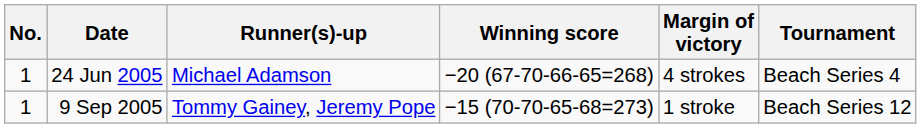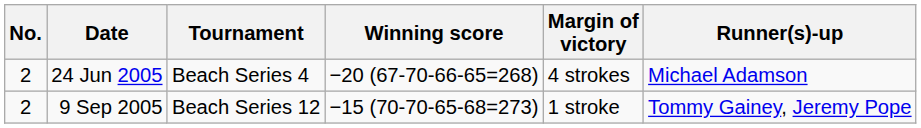columns swapped: Tournament <-> Runner(s)-up
24 Jun 2005 | No.: 1 -> 2
9 Sep 2005 | No.: 1 -> 2
